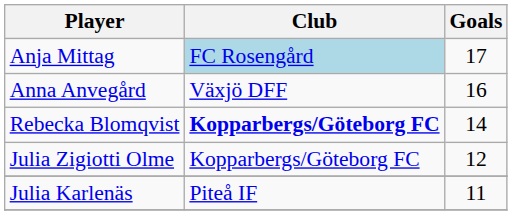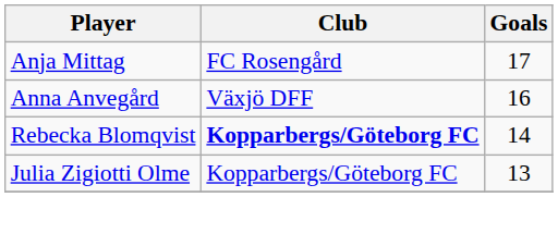Anja Mittag | Club: lightblue background -> no background
Julia Zigiotti Olme | Goals: 12 -> 13
- row: Julia Karlenäs | Piteå IF | 11
